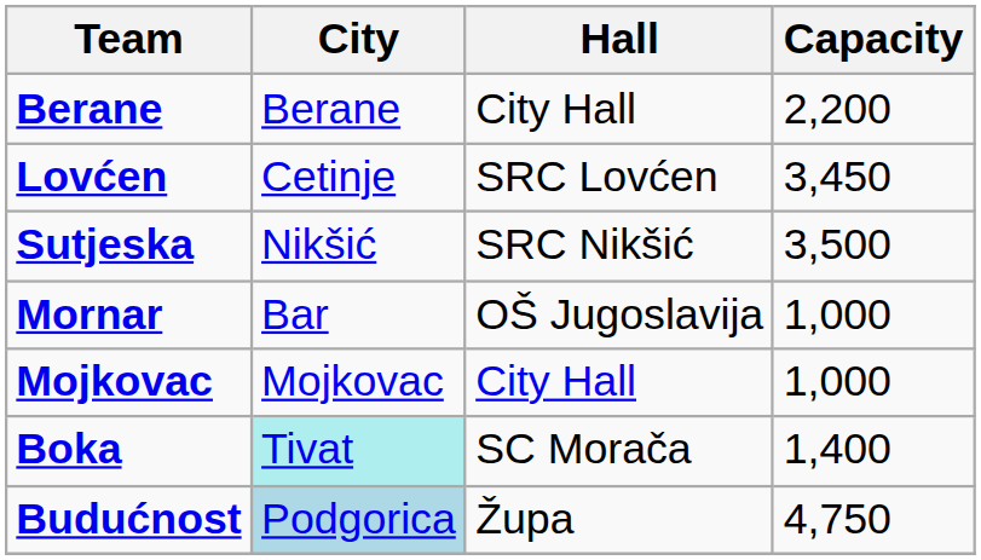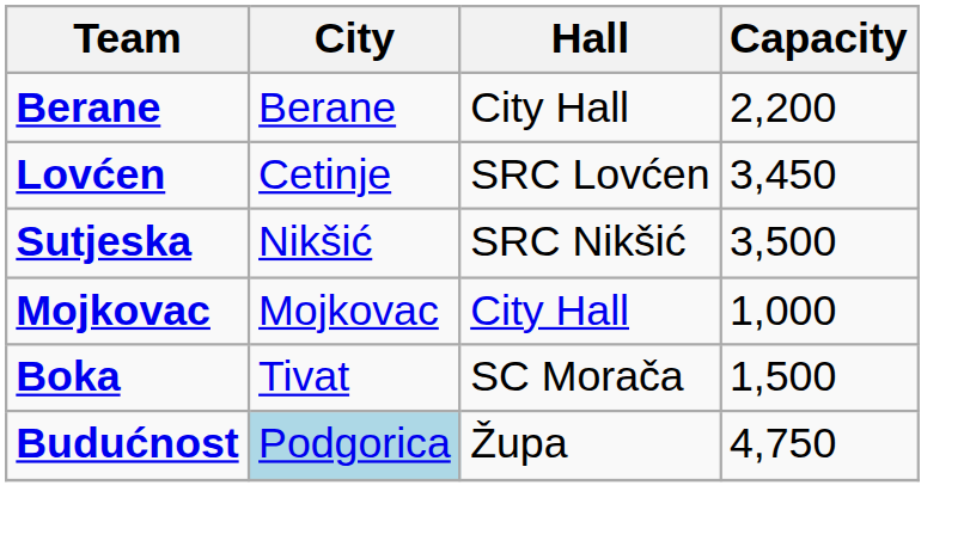- row: Mornar | Bar | OŠ Jugoslavija | 1,000
Boka | City: paleturquoise background -> no background
Boka | Capacity: 1,400 -> 1,500
